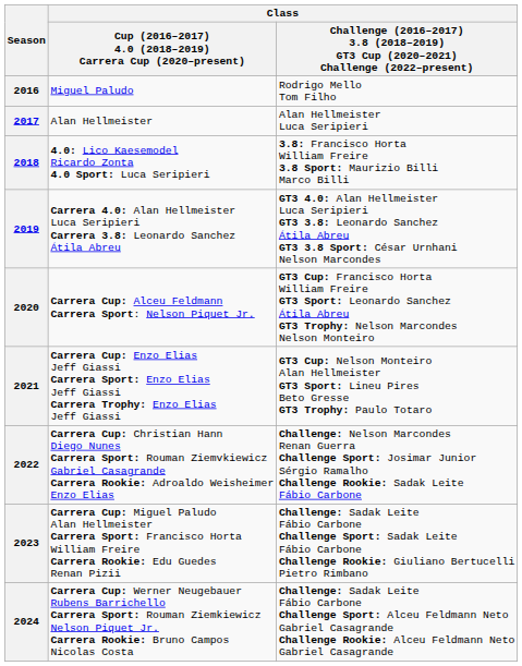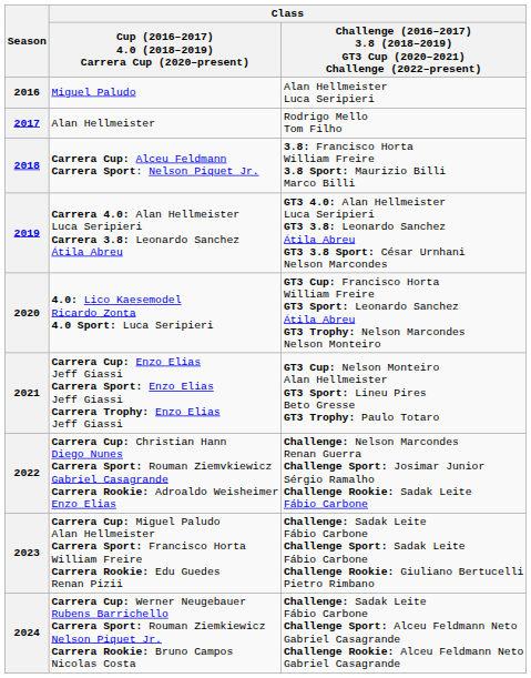2016 | column 3: Rodrigo Mello Tom Filho -> Alan Hellmeister Luca Seripieri
2017 | column 3: Alan Hellmeister Luca Seripieri -> Rodrigo Mello Tom Filho
2018 | column 2: 4.0: Lico Kaesemodel Ricardo Zonta 4.0 Sport: Luca Seripieri -> Carrera Cup: Alceu Feldmann Carrera Sport: Nelson Piquet Jr.
2020 | column 2: Carrera Cup: Alceu Feldmann Carrera Sport: Nelson Piquet Jr. -> 4.0: Lico Kaesemodel Ricardo Zonta 4.0 Sport: Luca Seripieri
